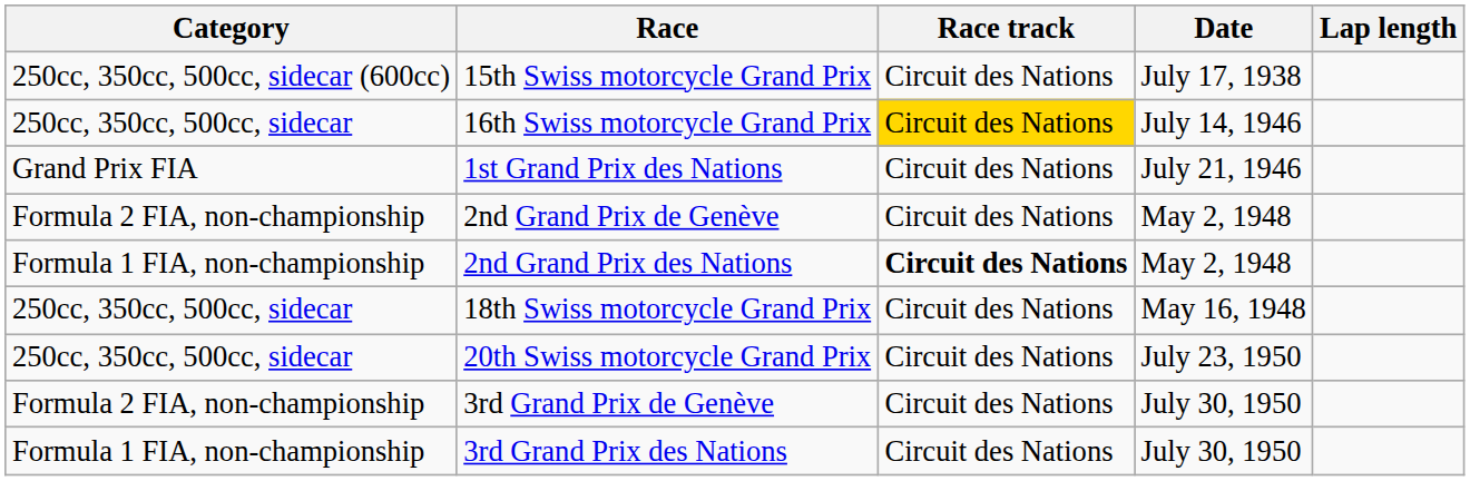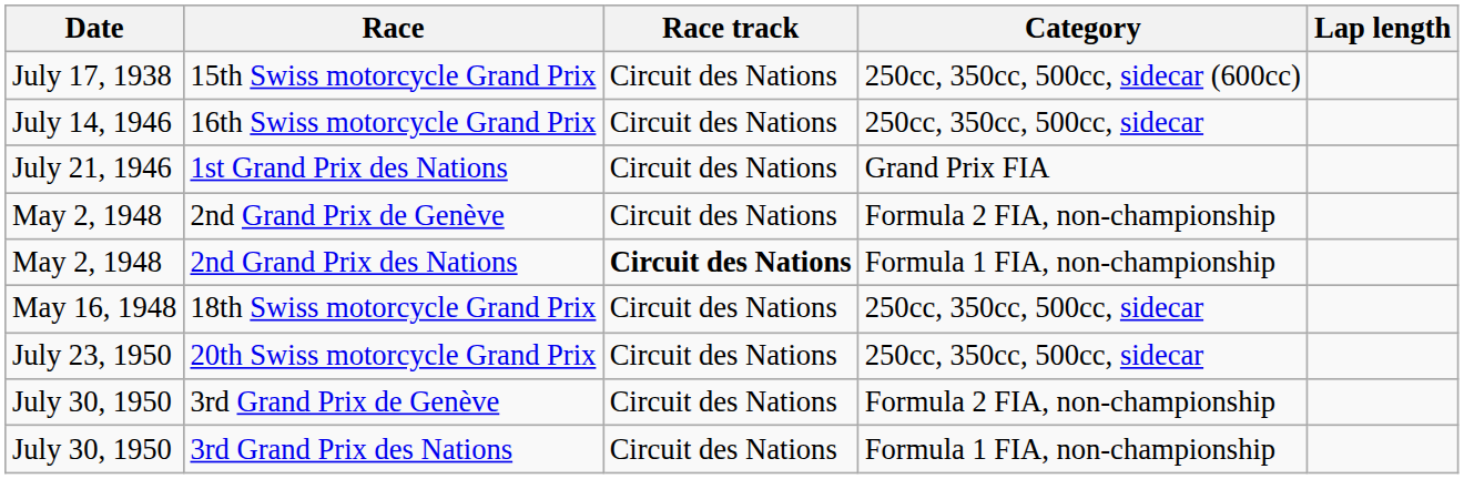columns swapped: Date <-> Category
16th Swiss motorcycle Grand Prix | Race track: gold background -> no background
